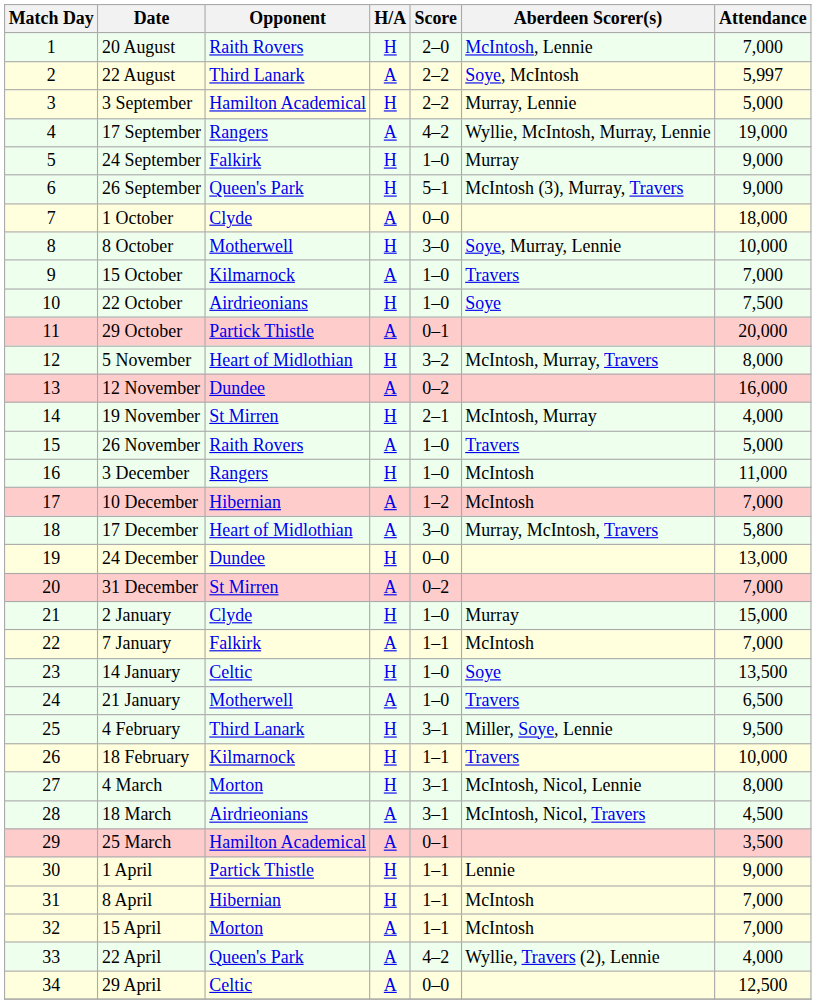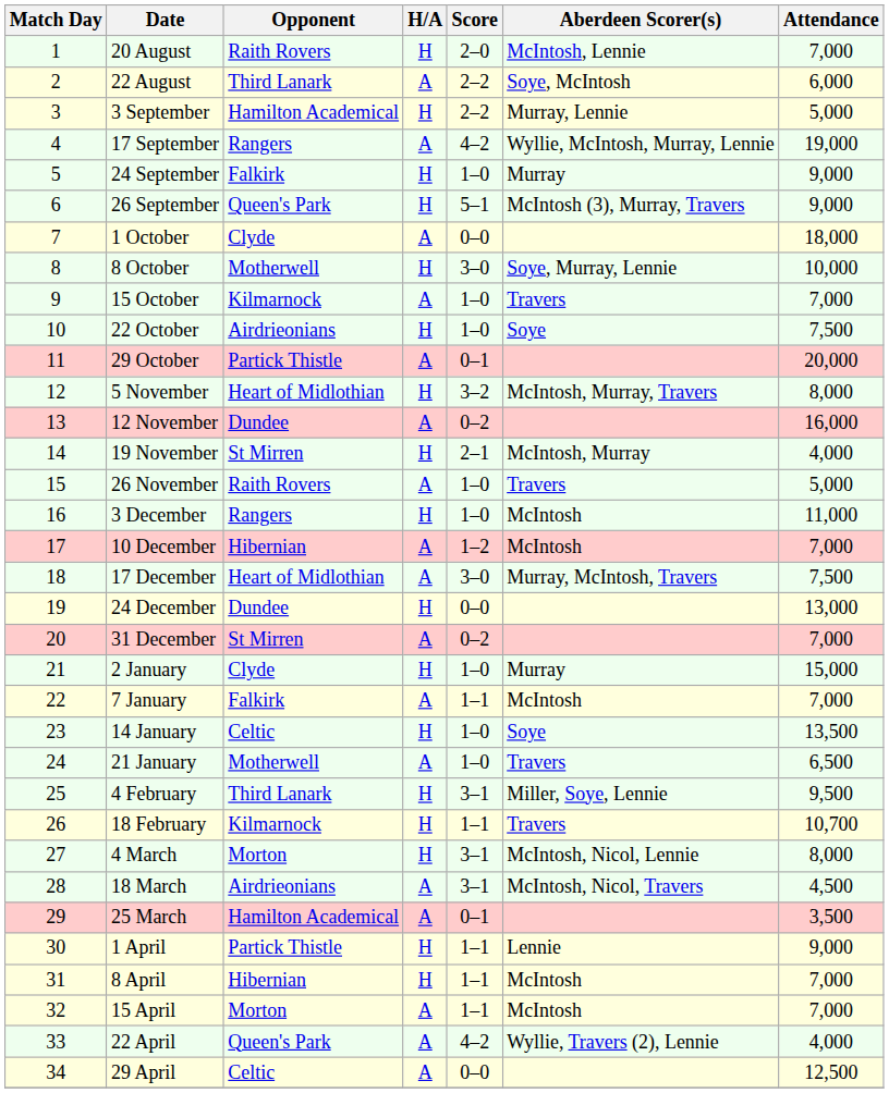22 August | Attendance: 5,997 -> 6,000
17 December | Attendance: 5,800 -> 7,500
18 February | Attendance: 10,000 -> 10,700
